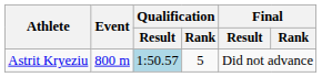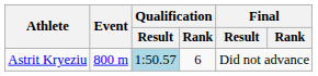Astrit Kryeziu | Qualification / Rank: 5 -> 6
